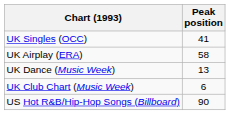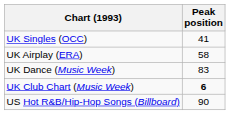UK Dance (Music Week) | Peak position: 13 -> 83
UK Club Chart (Music Week) | Peak position: normal -> bold
